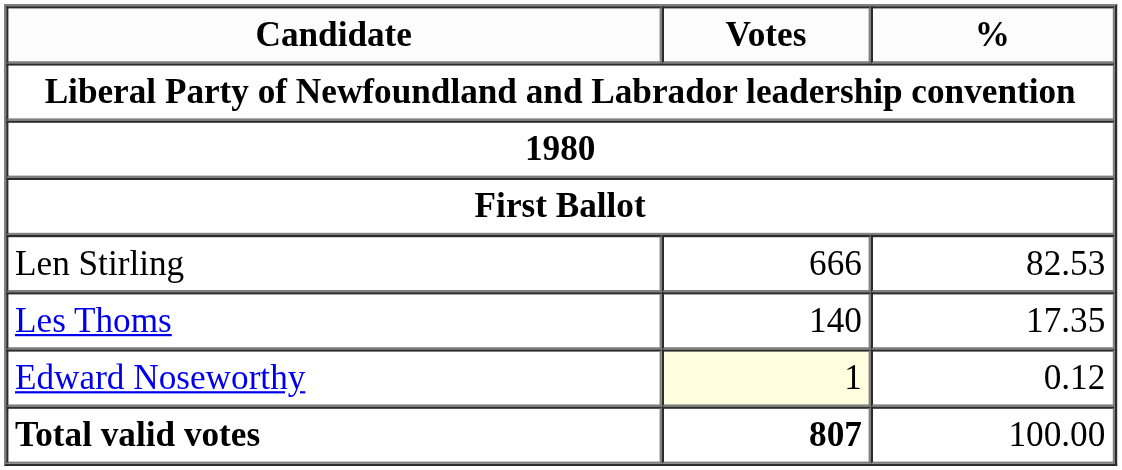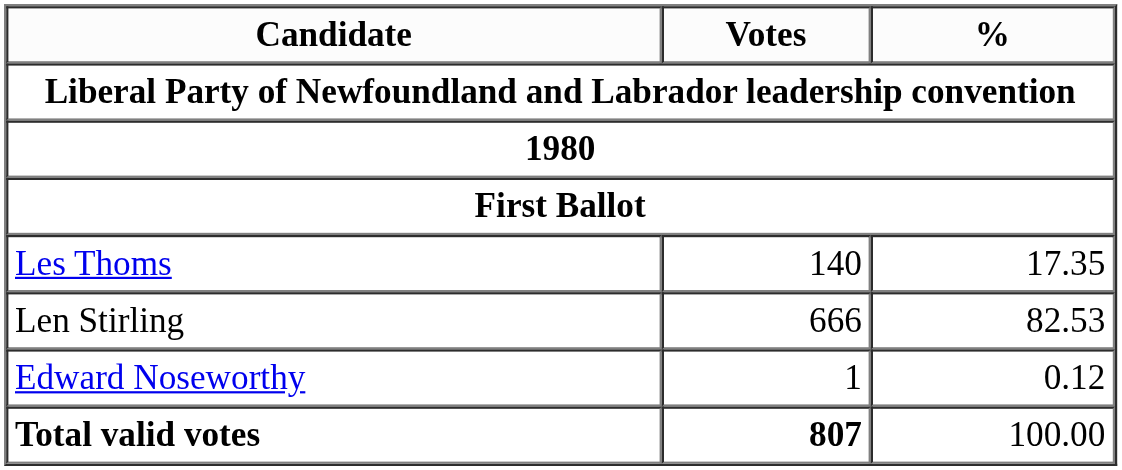rows swapped: Len Stirling <-> Les Thoms
Edward Noseworthy | Votes: lightyellow background -> no background
